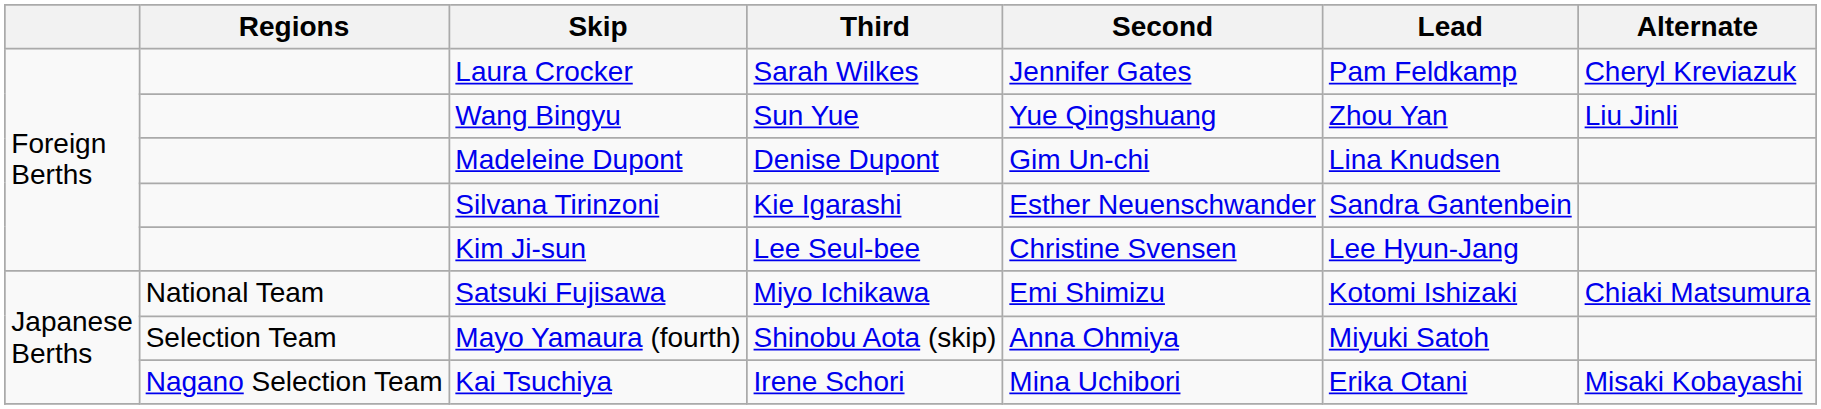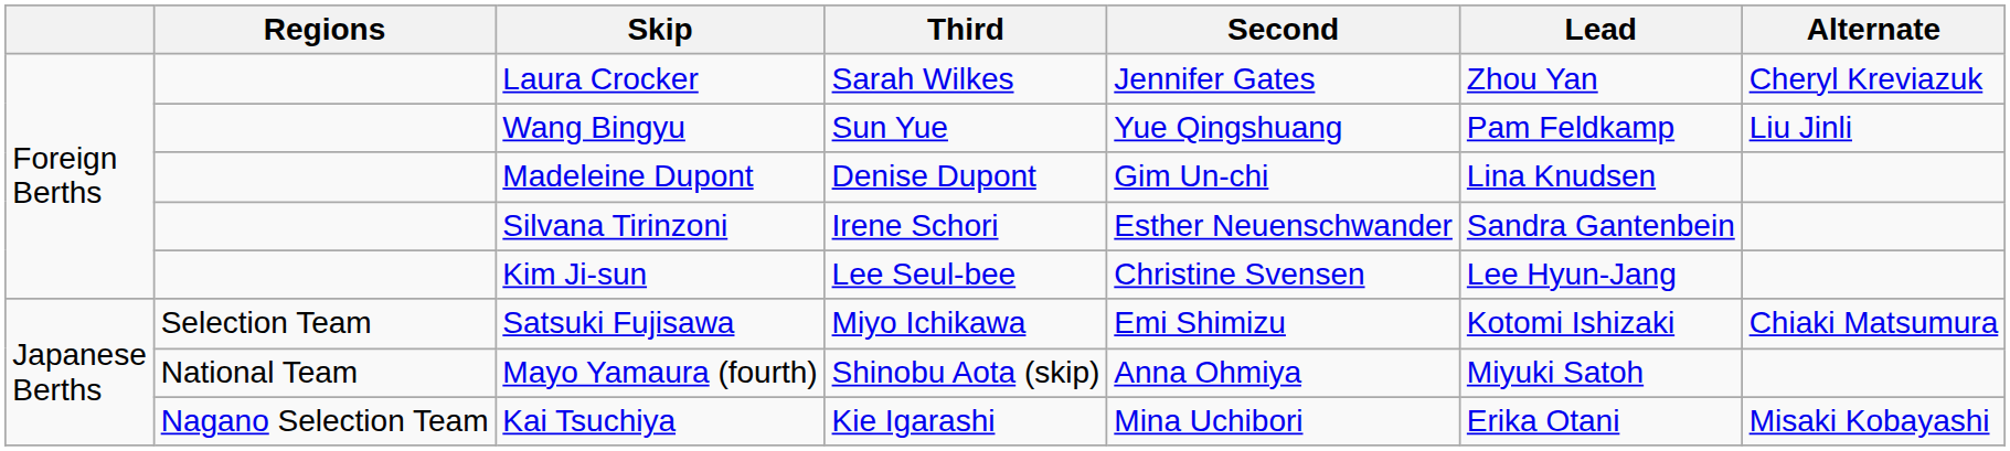Laura Crocker | Lead: Pam Feldkamp -> Zhou Yan
Wang Bingyu | Lead: Zhou Yan -> Pam Feldkamp
Silvana Tirinzoni | Third: Kie Igarashi -> Irene Schori
Satsuki Fujisawa | Regions: National Team -> Selection Team
Mayo Yamaura (fourth) | Regions: Selection Team -> National Team
Kai Tsuchiya | Third: Irene Schori -> Kie Igarashi
